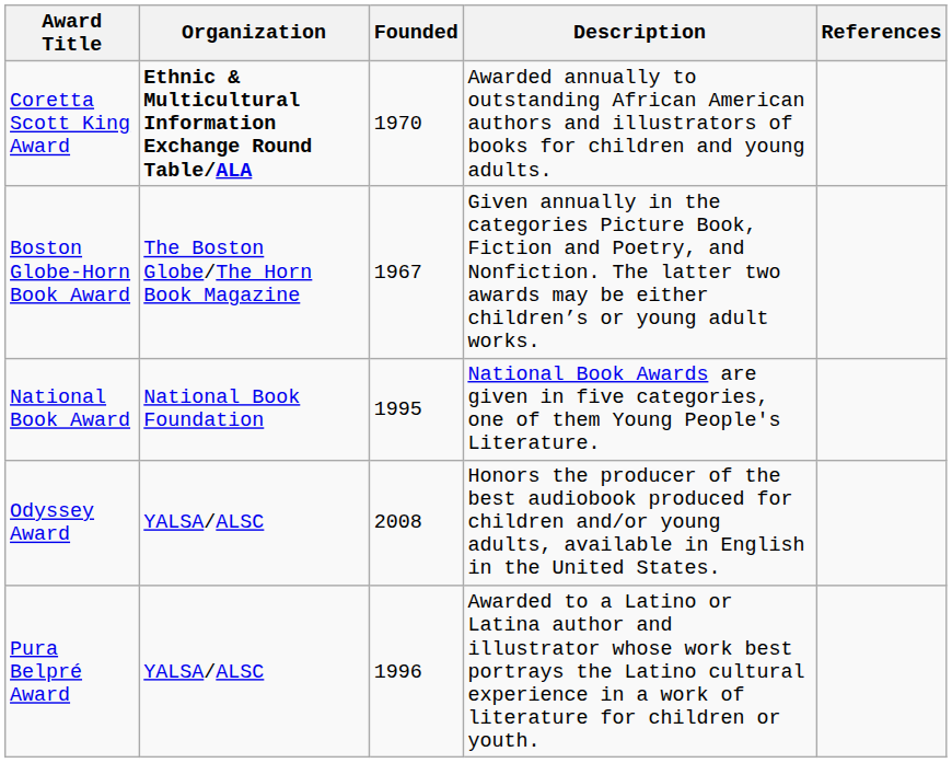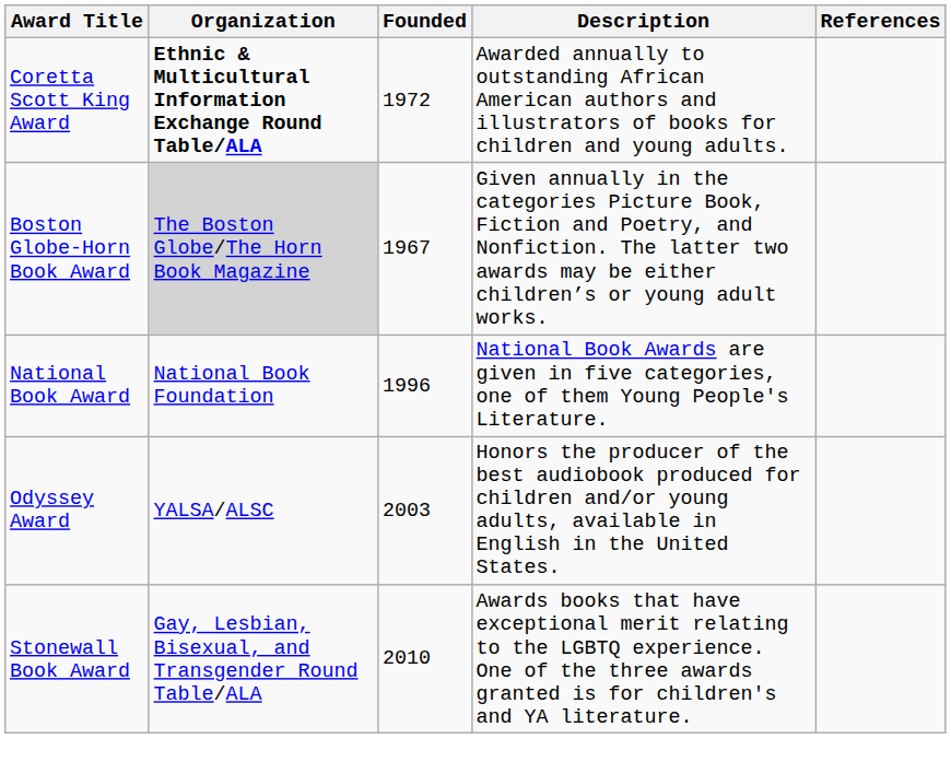Coretta Scott King Award | Founded: 1970 -> 1972
Boston Globe-Horn Book Award | Organization: no background -> lightgrey background
National Book Award | Founded: 1995 -> 1996
Odyssey Award | Founded: 2008 -> 2003
- row: Pura Belpré Award | YALSA/ALSC | 1996 | Awarded to a Latino or Latina author and illustrator whose work best portrays the Latino cultural experience in a work of literature for children or youth.
+ row: Stonewall Book Award | Gay, Lesbian, Bisexual, and Transgender Round Table/ALA | 2010 | Awards books that have exceptional merit relating to the LGBTQ experience. One of the three awards granted is for children's and YA literature.
